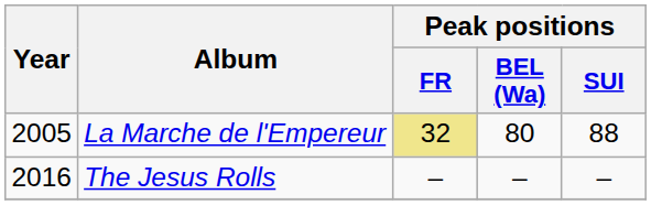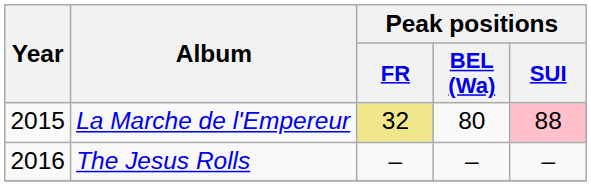La Marche de l'Empereur | Year: 2005 -> 2015
La Marche de l'Empereur | Peak positions / SUI: no background -> pink background
